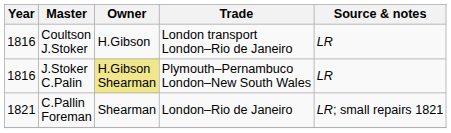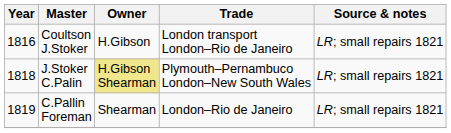Coultson J.Stoker | Source & notes: LR -> LR; small repairs 1821
J.Stoker C.Palin | Year: 1816 -> 1818
J.Stoker C.Palin | Source & notes: LR -> LR; small repairs 1821
C.Pallin Foreman | Year: 1821 -> 1819
